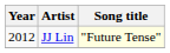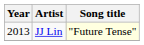JJ Lin | Year: 2012 -> 2013
